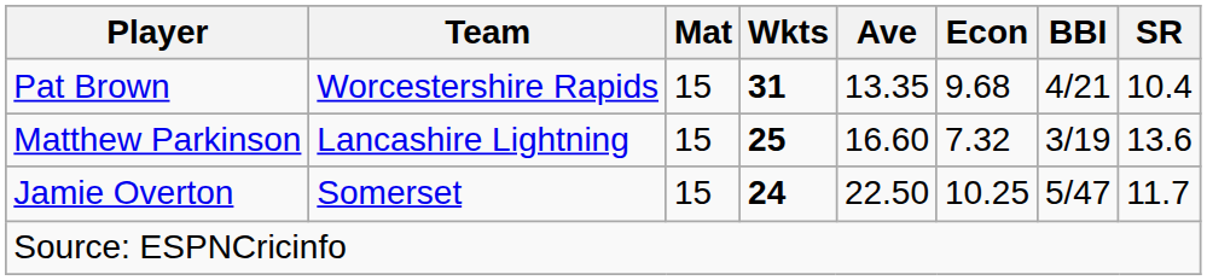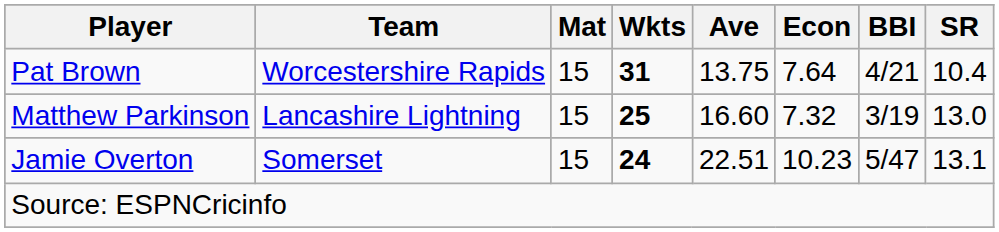Pat Brown | Ave: 13.35 -> 13.75
Pat Brown | Econ: 9.68 -> 7.64
Matthew Parkinson | SR: 13.6 -> 13.0
Jamie Overton | Ave: 22.50 -> 22.51
Jamie Overton | Econ: 10.25 -> 10.23
Jamie Overton | SR: 11.7 -> 13.1
